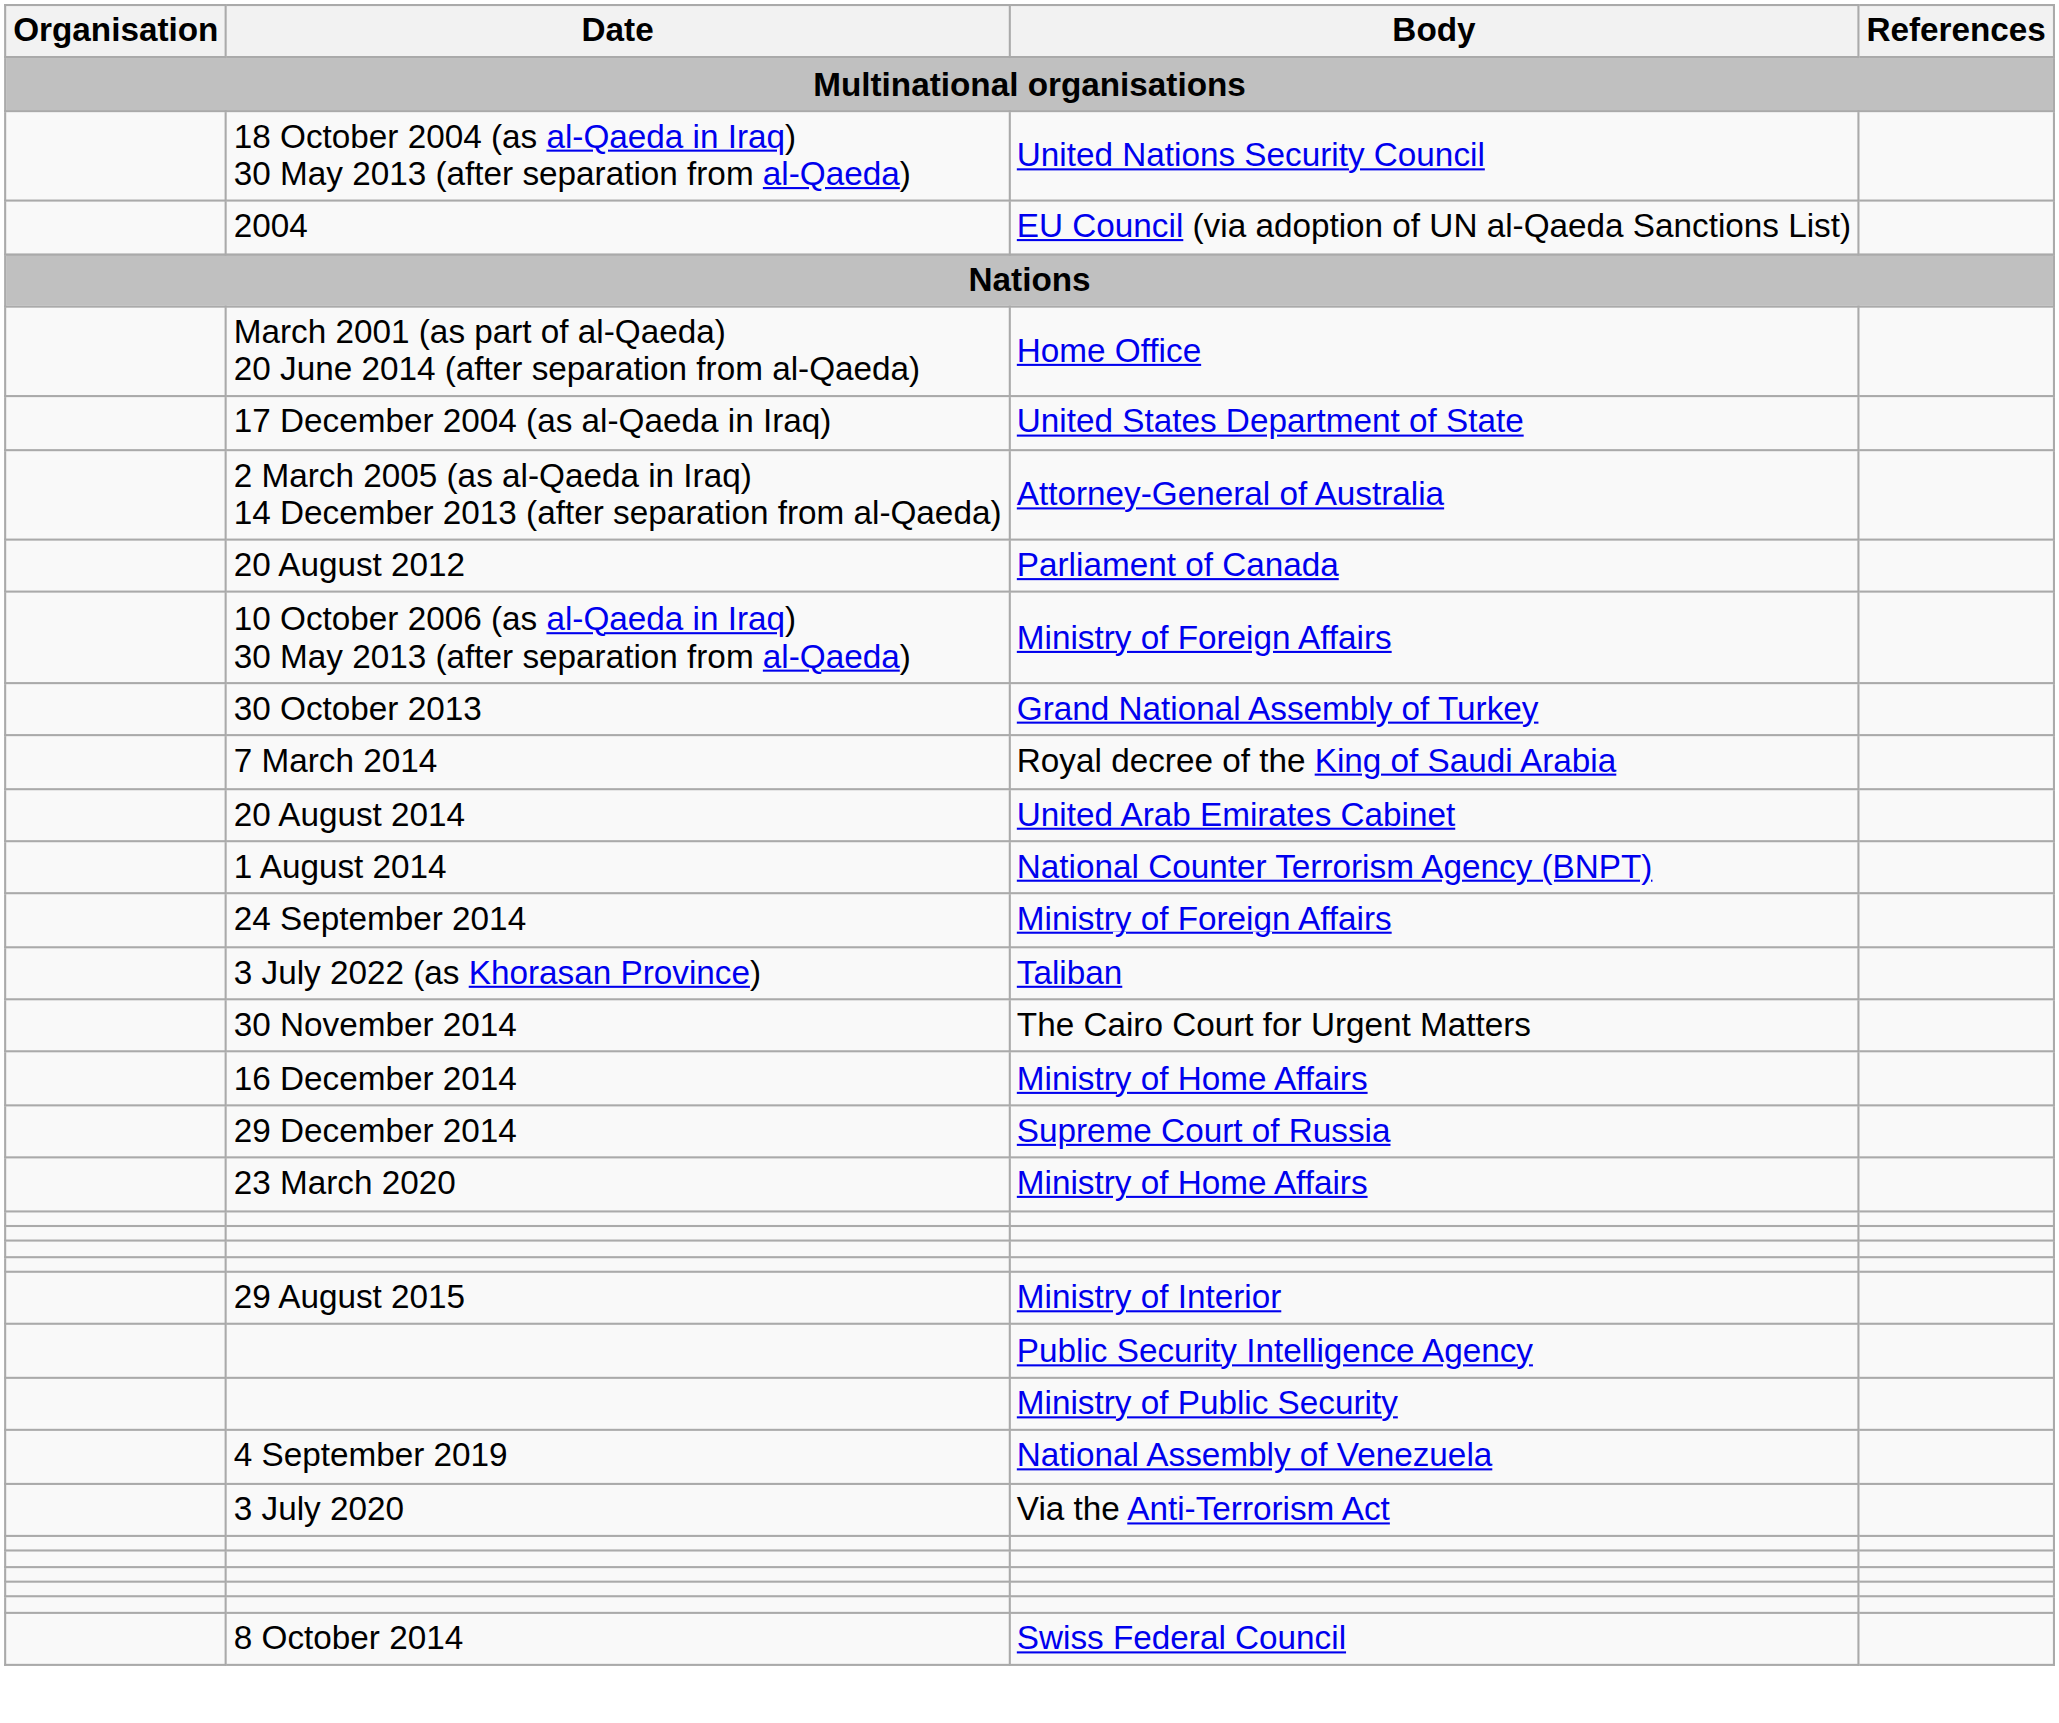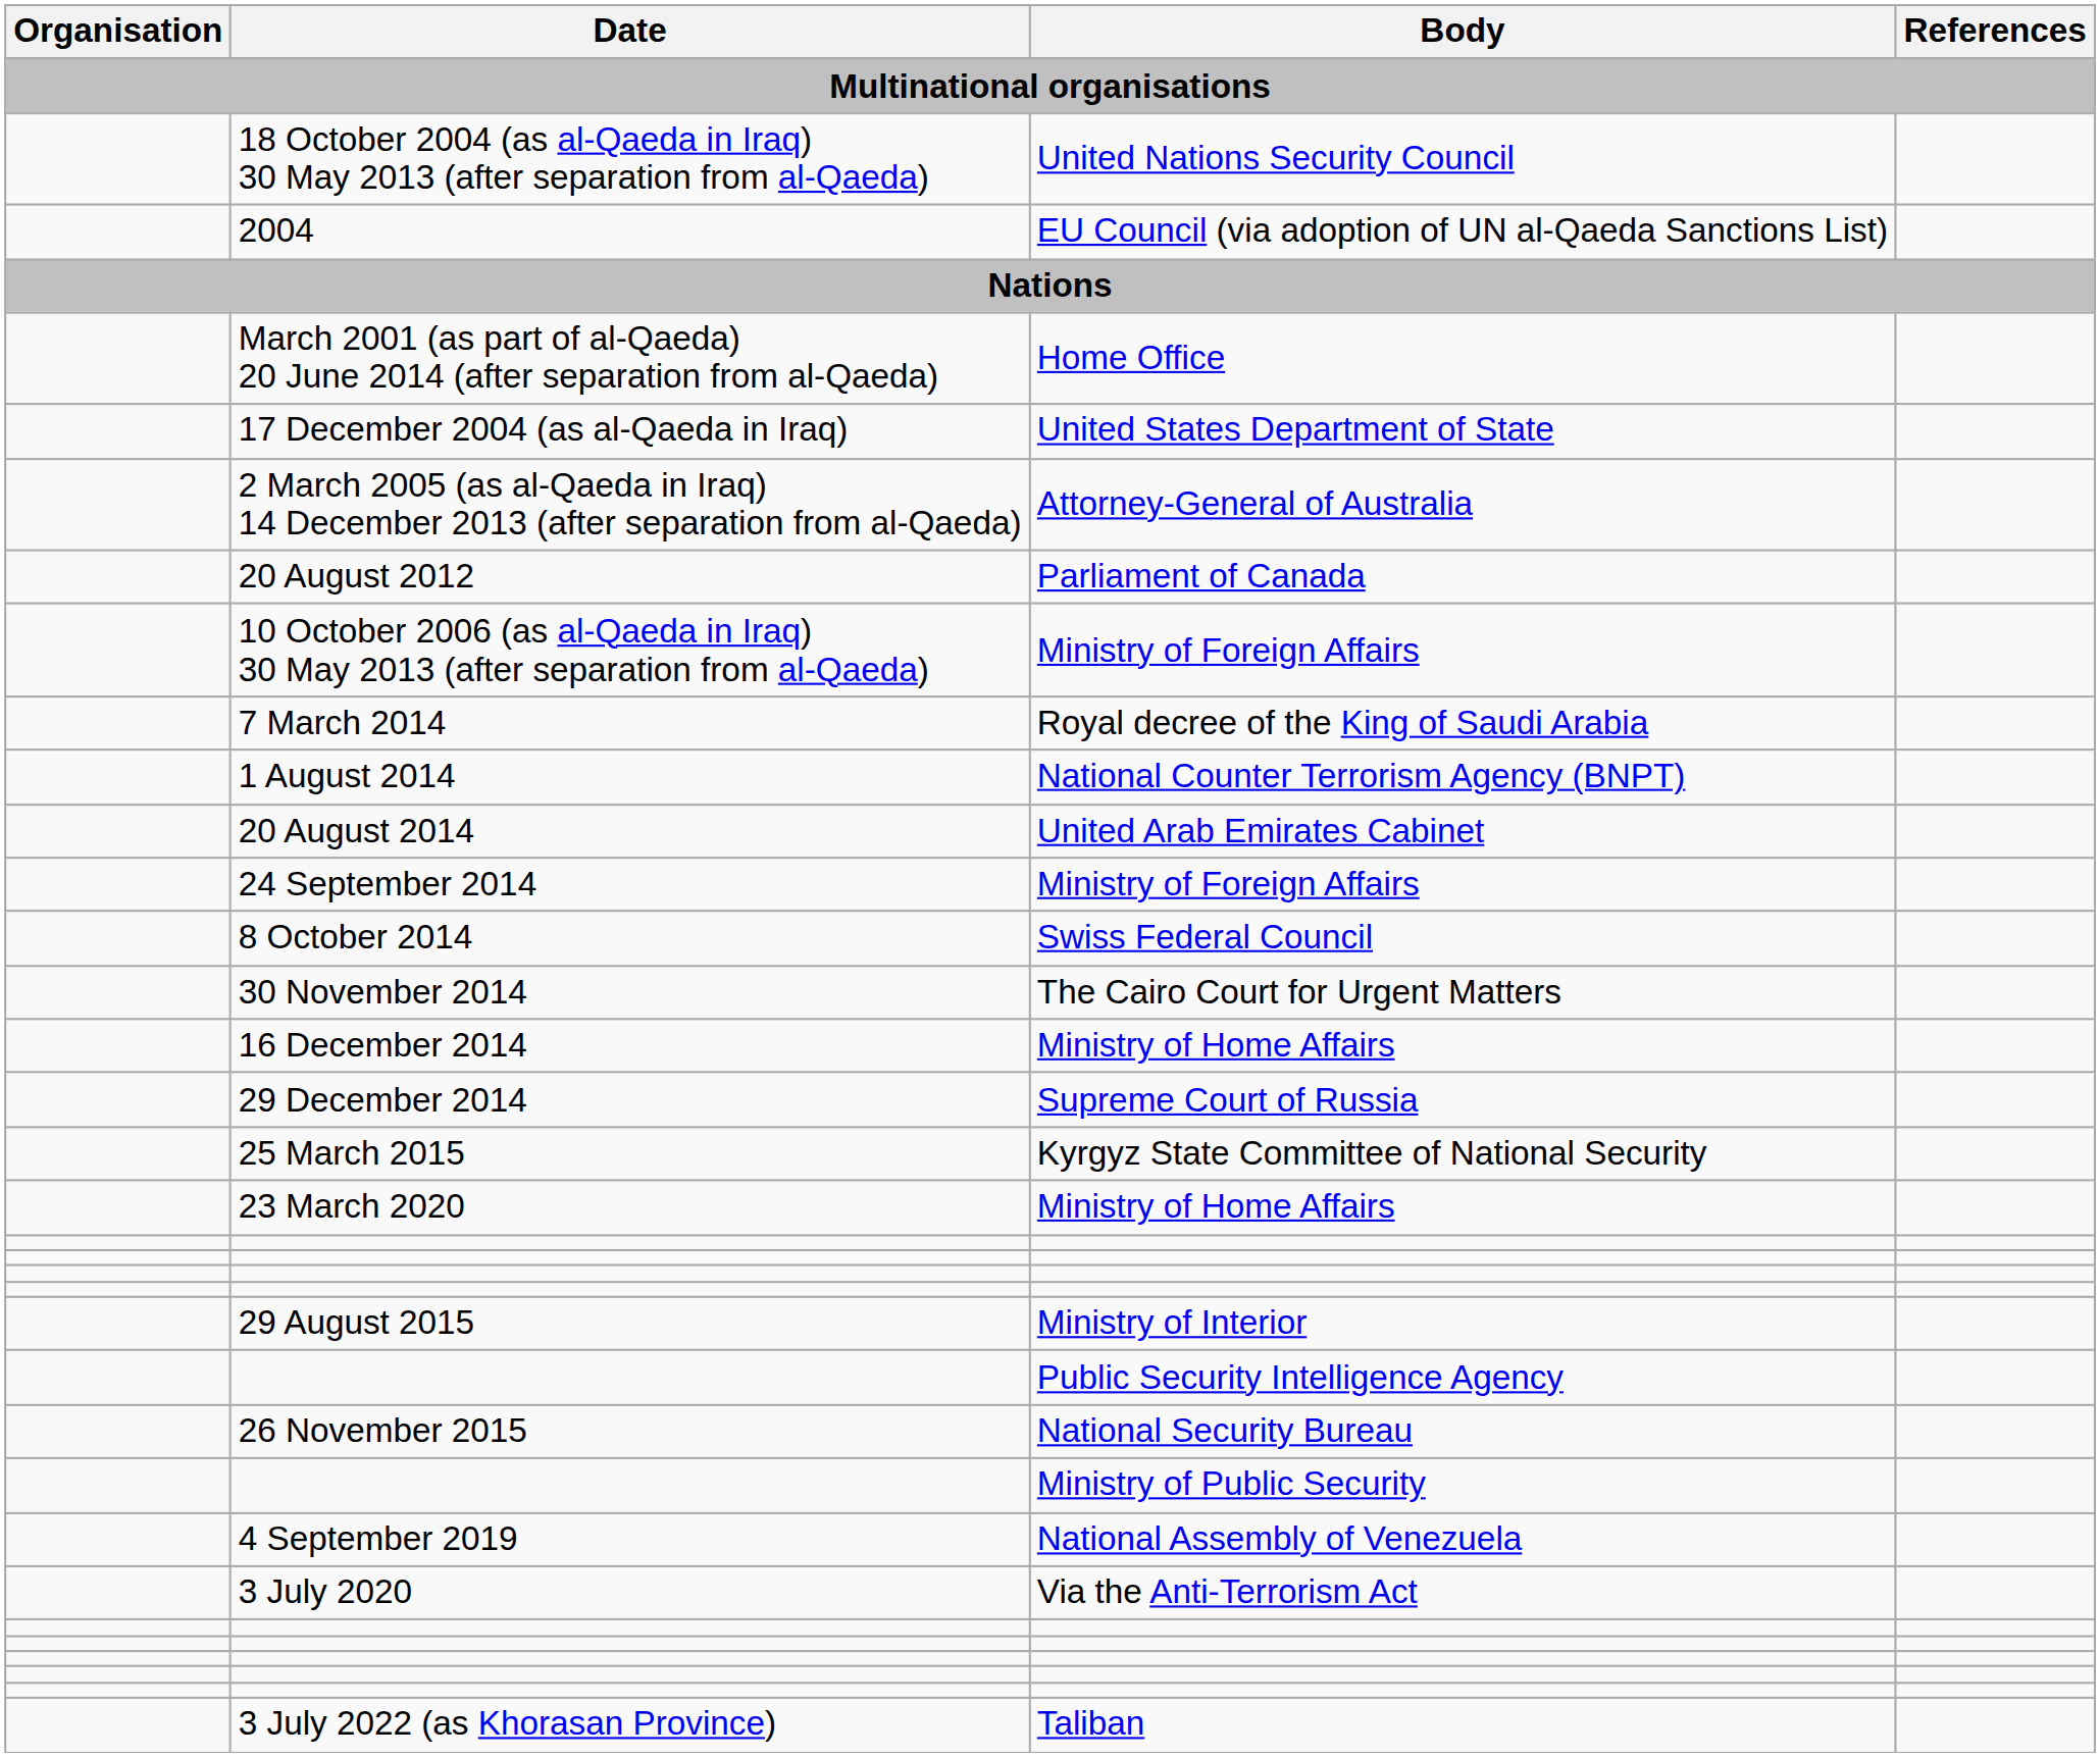- row: 30 October 2013 | Grand National Assembly of Turkey
rows swapped: 1 August 2014 <-> 20 August 2014
rows swapped: 8 October 2014 <-> 3 July 2022 (as Khorasan Province)
+ row: 25 March 2015 | Kyrgyz State Committee of National Security
+ row: 26 November 2015 | National Security Bureau
